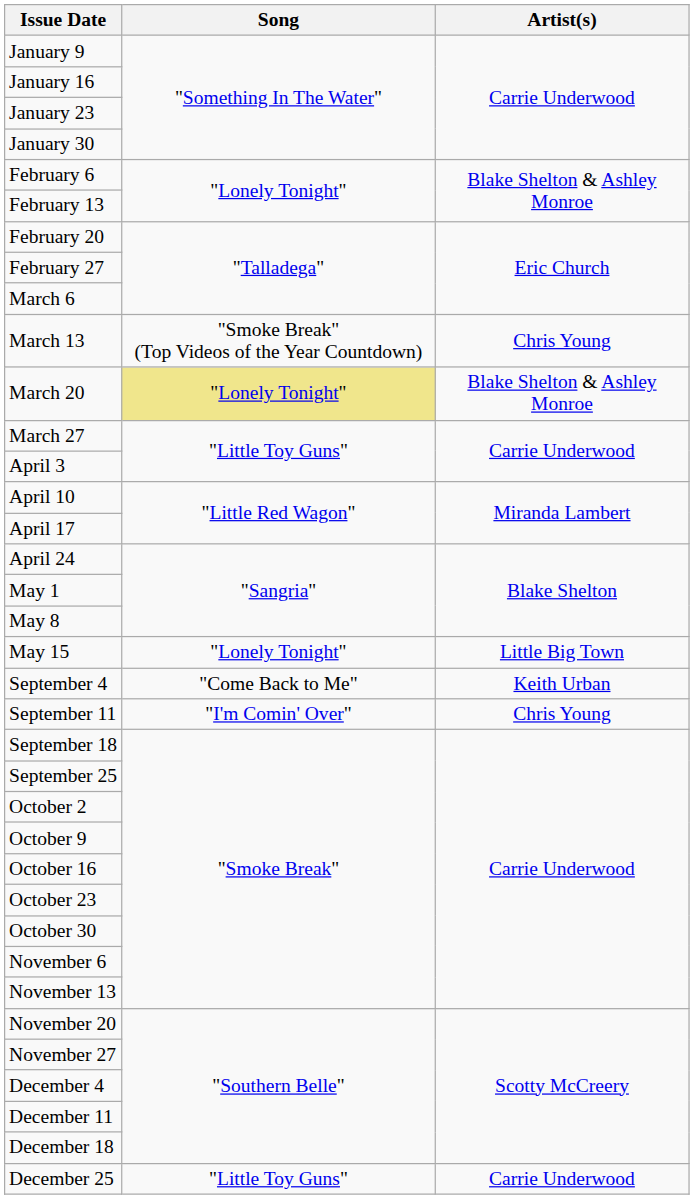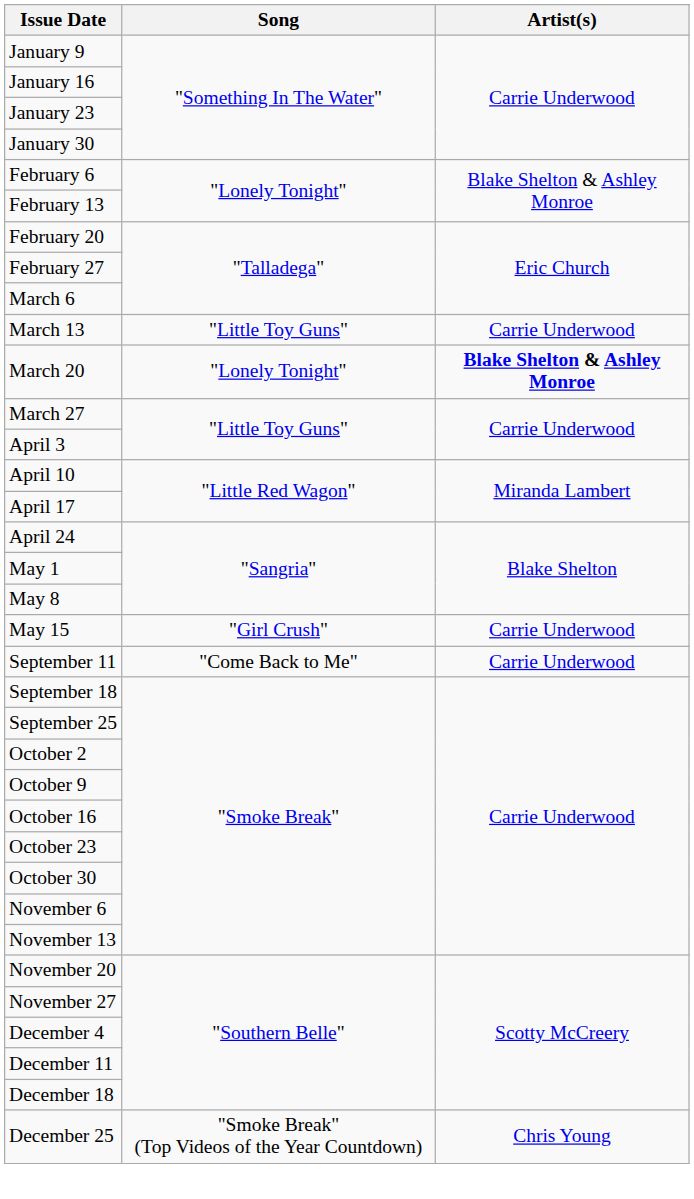March 13 | Song: "Smoke Break" (Top Videos of the Year Countdown) -> "Little Toy Guns"
March 13 | Artist(s): Chris Young -> Carrie Underwood
March 20 | Song: khaki background -> no background
March 20 | Artist(s): normal -> bold
May 15 | Song: "Lonely Tonight" -> "Girl Crush"
May 15 | Artist(s): Little Big Town -> Carrie Underwood
- row: September 4 | "Come Back to Me" | Keith Urban
September 11 | Song: "I'm Comin' Over" -> "Come Back to Me"
September 11 | Artist(s): Chris Young -> Carrie Underwood
December 25 | Song: "Little Toy Guns" -> "Smoke Break" (Top Videos of the Year Countdown)
December 25 | Artist(s): Carrie Underwood -> Chris Young
